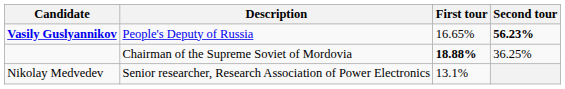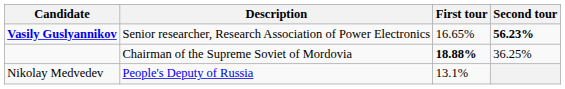Vasily Guslyannikov | Description: People's Deputy of Russia -> Senior researcher, Research Association of Power Electronics
Nikolay Medvedev | Description: Senior researcher, Research Association of Power Electronics -> People's Deputy of Russia
